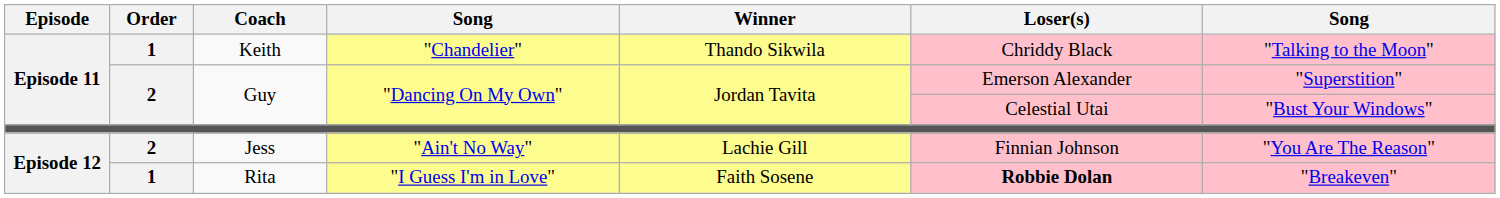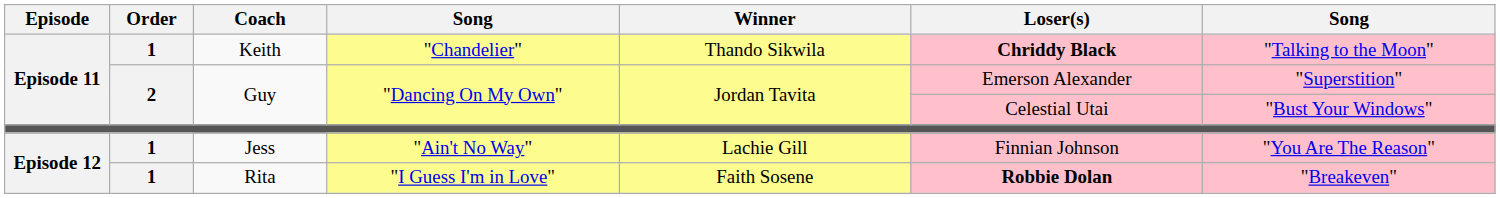Keith | Loser(s): normal -> bold
Jess | Order: 2 -> 1
